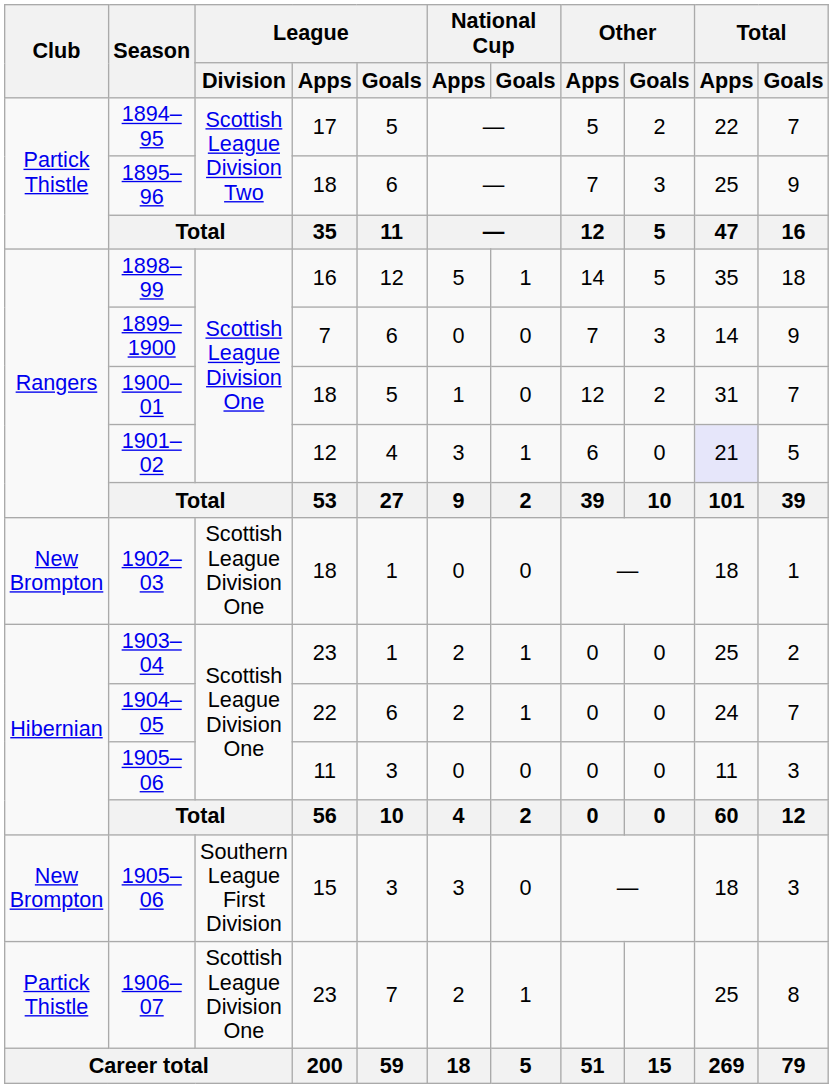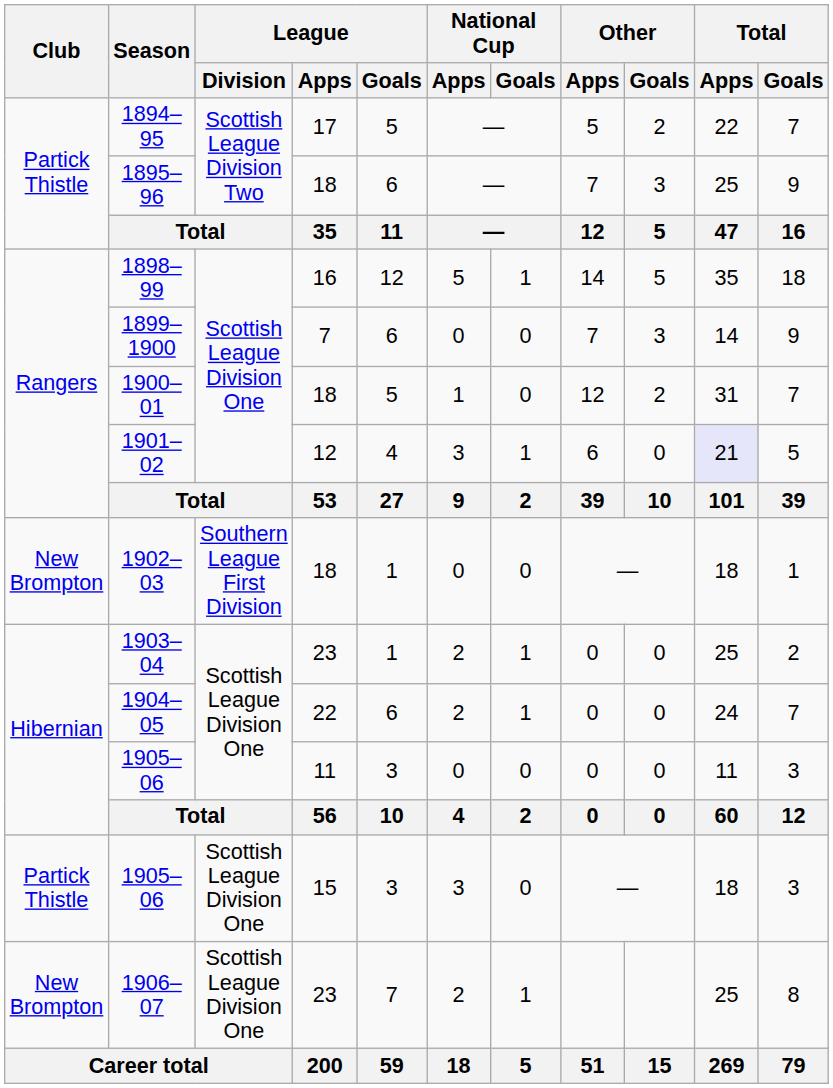1902–03 | League / Division: Scottish League Division One -> Southern League First Division
1905–06 / 15 | Club: New Brompton -> Partick Thistle
1905–06 / 15 | League / Division: Southern League First Division -> Scottish League Division One
1906–07 | Club: Partick Thistle -> New Brompton
